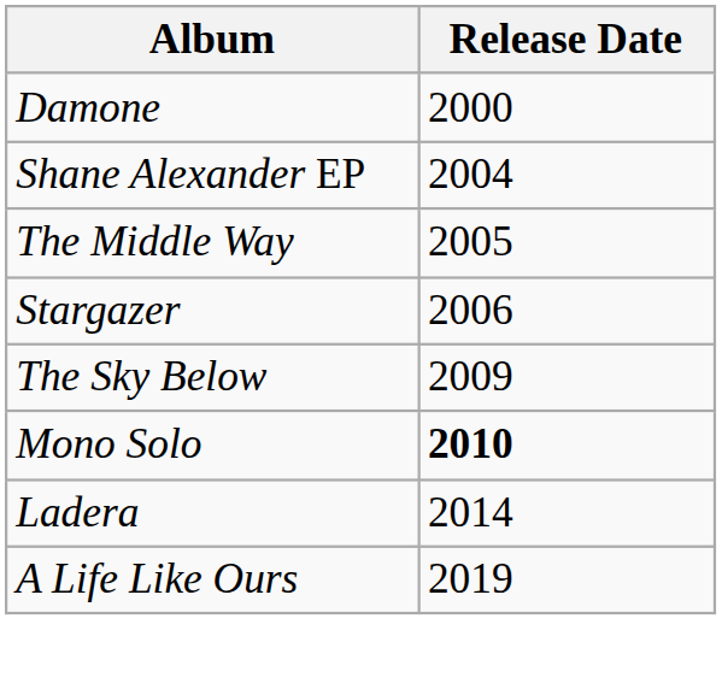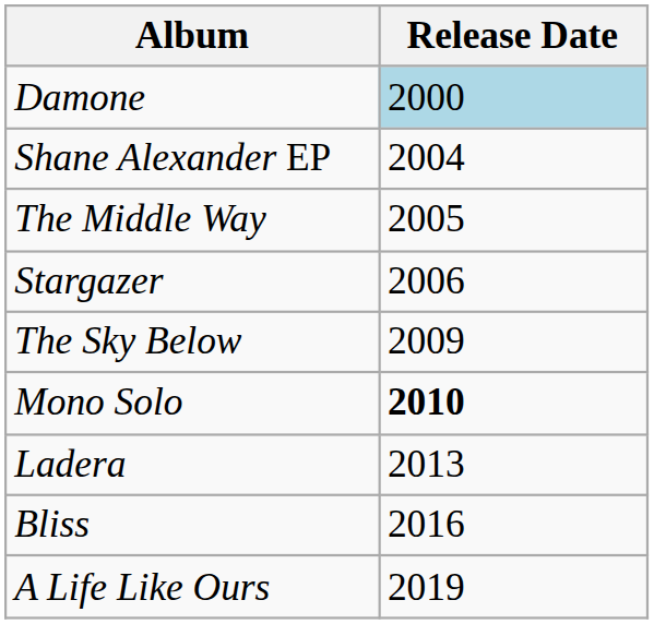Damone | Release Date: no background -> lightblue background
Ladera | Release Date: 2014 -> 2013
+ row: Bliss | 2016
